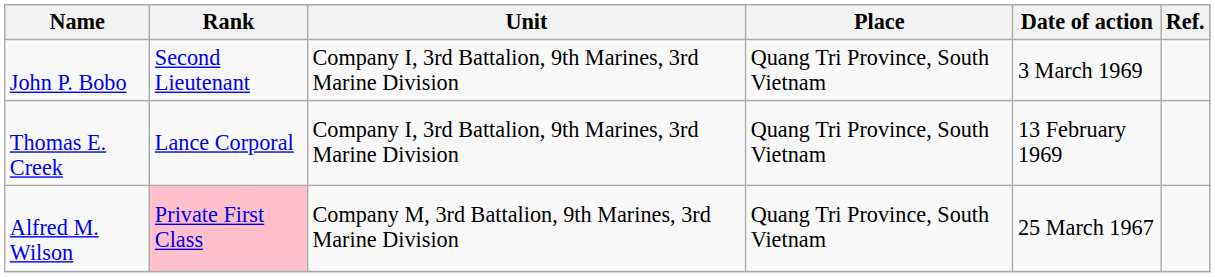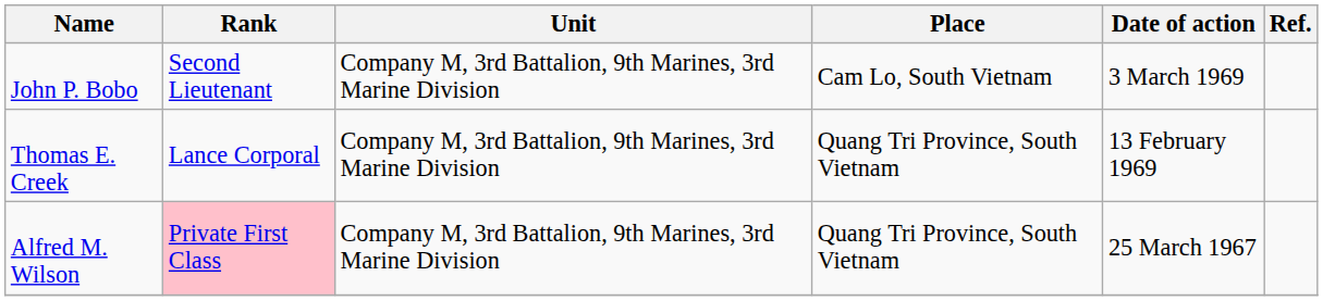John P. Bobo | Unit: Company I, 3rd Battalion, 9th Marines, 3rd Marine Division -> Company M, 3rd Battalion, 9th Marines, 3rd Marine Division
John P. Bobo | Place: Quang Tri Province, South Vietnam -> Cam Lo, South Vietnam
Thomas E. Creek | Unit: Company I, 3rd Battalion, 9th Marines, 3rd Marine Division -> Company M, 3rd Battalion, 9th Marines, 3rd Marine Division
